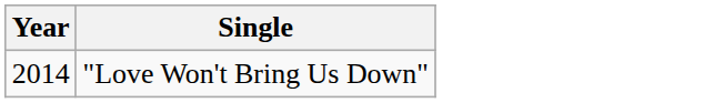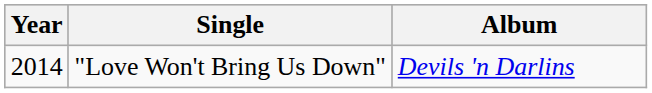+ column: Album | Devils 'n Darlins
